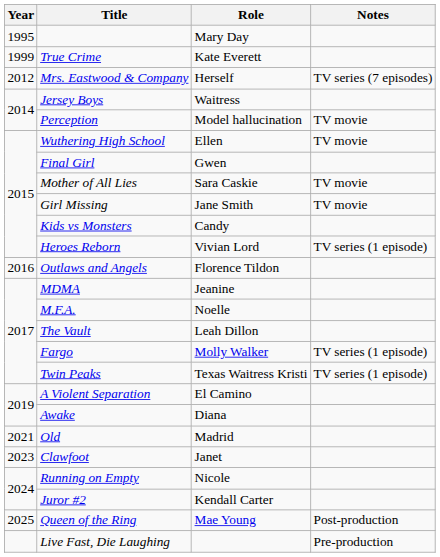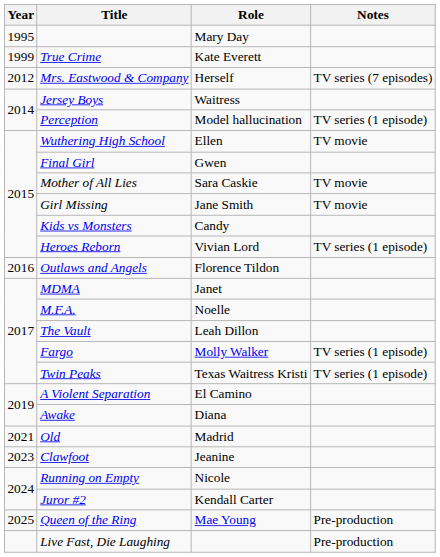Perception | Notes: TV movie -> TV series (1 episode)
MDMA | Role: Jeanine -> Janet
Clawfoot | Role: Janet -> Jeanine
Queen of the Ring | Notes: Post-production -> Pre-production
